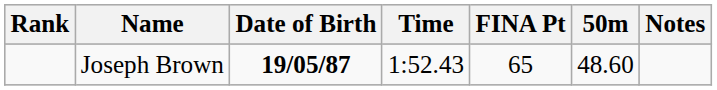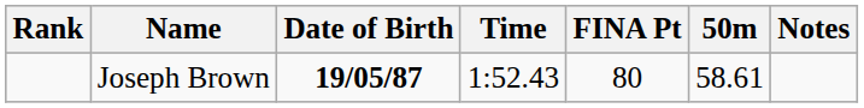Joseph Brown | FINA Pt: 65 -> 80
Joseph Brown | 50m: 48.60 -> 58.61
